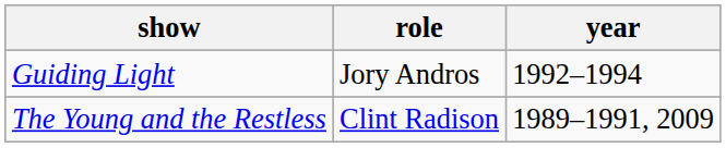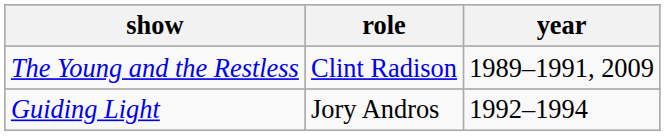rows swapped: The Young and the Restless <-> Guiding Light
